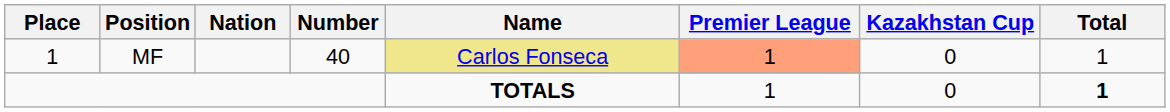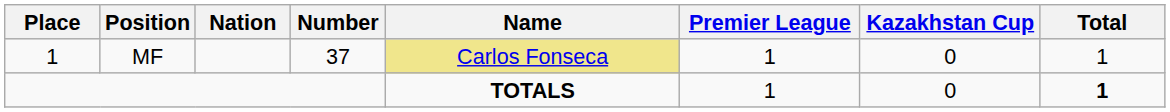MF | Number: 40 -> 37
MF | Premier League: lightsalmon background -> no background
